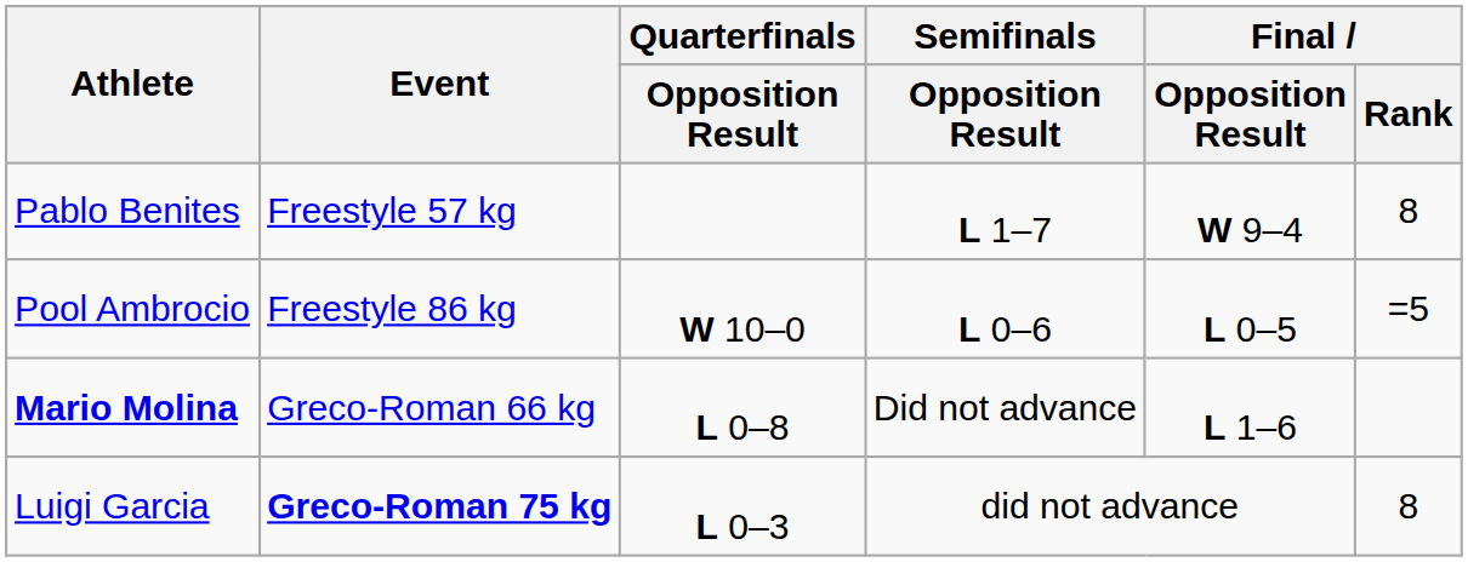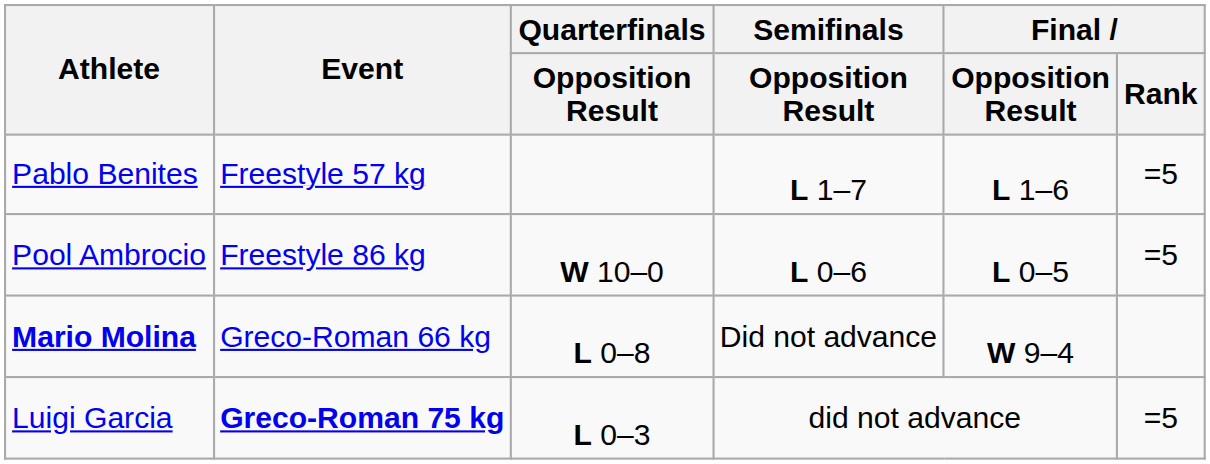Pablo Benites | Final / Opposition Result: W 9–4 -> L 1–6
Pablo Benites | Final / Rank: 8 -> =5
Mario Molina | Final / Opposition Result: L 1–6 -> W 9–4
Luigi Garcia | Final / Rank: 8 -> =5
